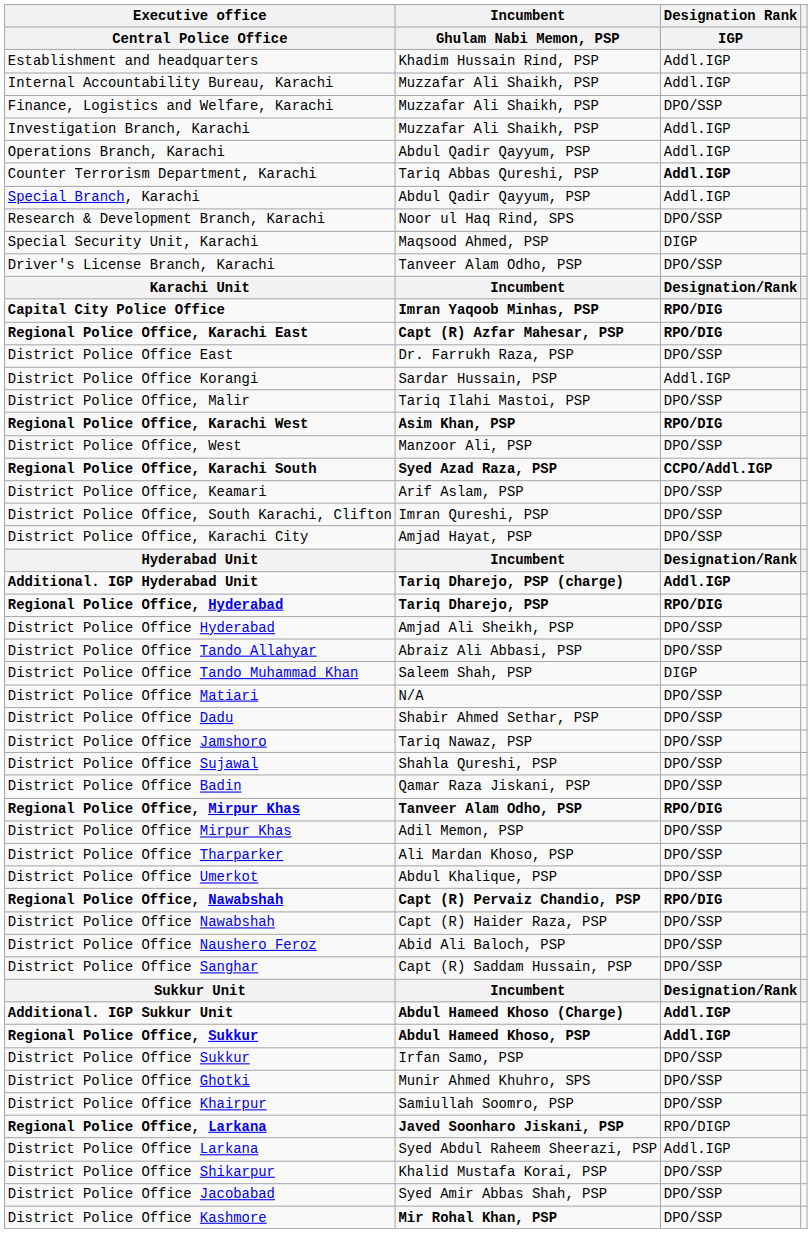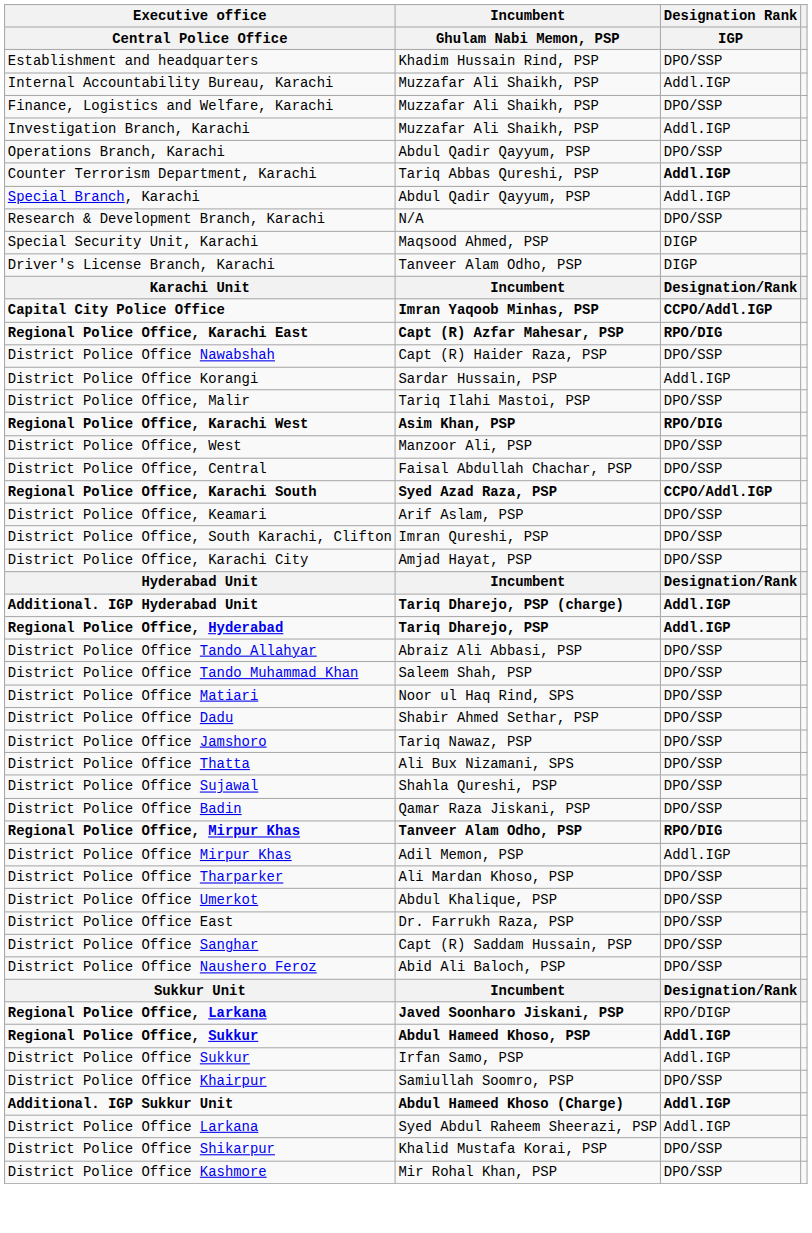Establishment and headquarters | Designation Rank / IGP: Addl.IGP -> DPO/SSP
Operations Branch, Karachi | Designation Rank / IGP: Addl.IGP -> DPO/SSP
Research & Development Branch, Karachi | Incumbent / Ghulam Nabi Memon, PSP: Noor ul Haq Rind, SPS -> N/A
Driver's License Branch, Karachi | Designation Rank / IGP: DPO/SSP -> DIGP
Capital City Police Office | Designation Rank / IGP: RPO/DIG -> CCPO/Addl.IGP
rows swapped: District Police Office East <-> District Police Office Nawabshah
+ row: District Police Office, Central | Faisal Abdullah Chachar, PSP | DPO/SSP
Regional Police Office, Hyderabad | Designation Rank / IGP: RPO/DIG -> Addl.IGP
- row: District Police Office Hyderabad | Amjad Ali Sheikh, PSP | DPO/SSP
District Police Office Tando Muhammad Khan | Designation Rank / IGP: DIGP -> DPO/SSP
District Police Office Matiari | Incumbent / Ghulam Nabi Memon, PSP: N/A -> Noor ul Haq Rind, SPS
+ row: District Police Office Thatta | Ali Bux Nizamani, SPS | DPO/SSP
District Police Office Mirpur Khas | Designation Rank / IGP: DPO/SSP -> Addl.IGP
- row: Regional Police Office, Nawabshah | Capt (R) Pervaiz Chandio, PSP | RPO/DIG
rows swapped: District Police Office Sanghar <-> District Police Office Naushero Feroz
rows swapped: Additional. IGP Sukkur Unit <-> Regional Police Office, Larkana
District Police Office Sukkur | Designation Rank / IGP: DPO/SSP -> Addl.IGP
- row: District Police Office Ghotki | Munir Ahmed Khuhro, SPS | DPO/SSP
- row: District Police Office Jacobabad | Syed Amir Abbas Shah, PSP | DPO/SSP
District Police Office Kashmore | Incumbent / Ghulam Nabi Memon, PSP: bold -> normal
